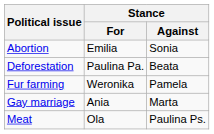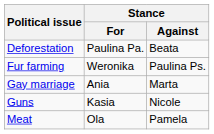- row: Abortion | Emilia | Sonia
Fur farming | Stance / Against: Pamela -> Paulina Ps.
+ row: Guns | Kasia | Nicole
Meat | Stance / Against: Paulina Ps. -> Pamela
